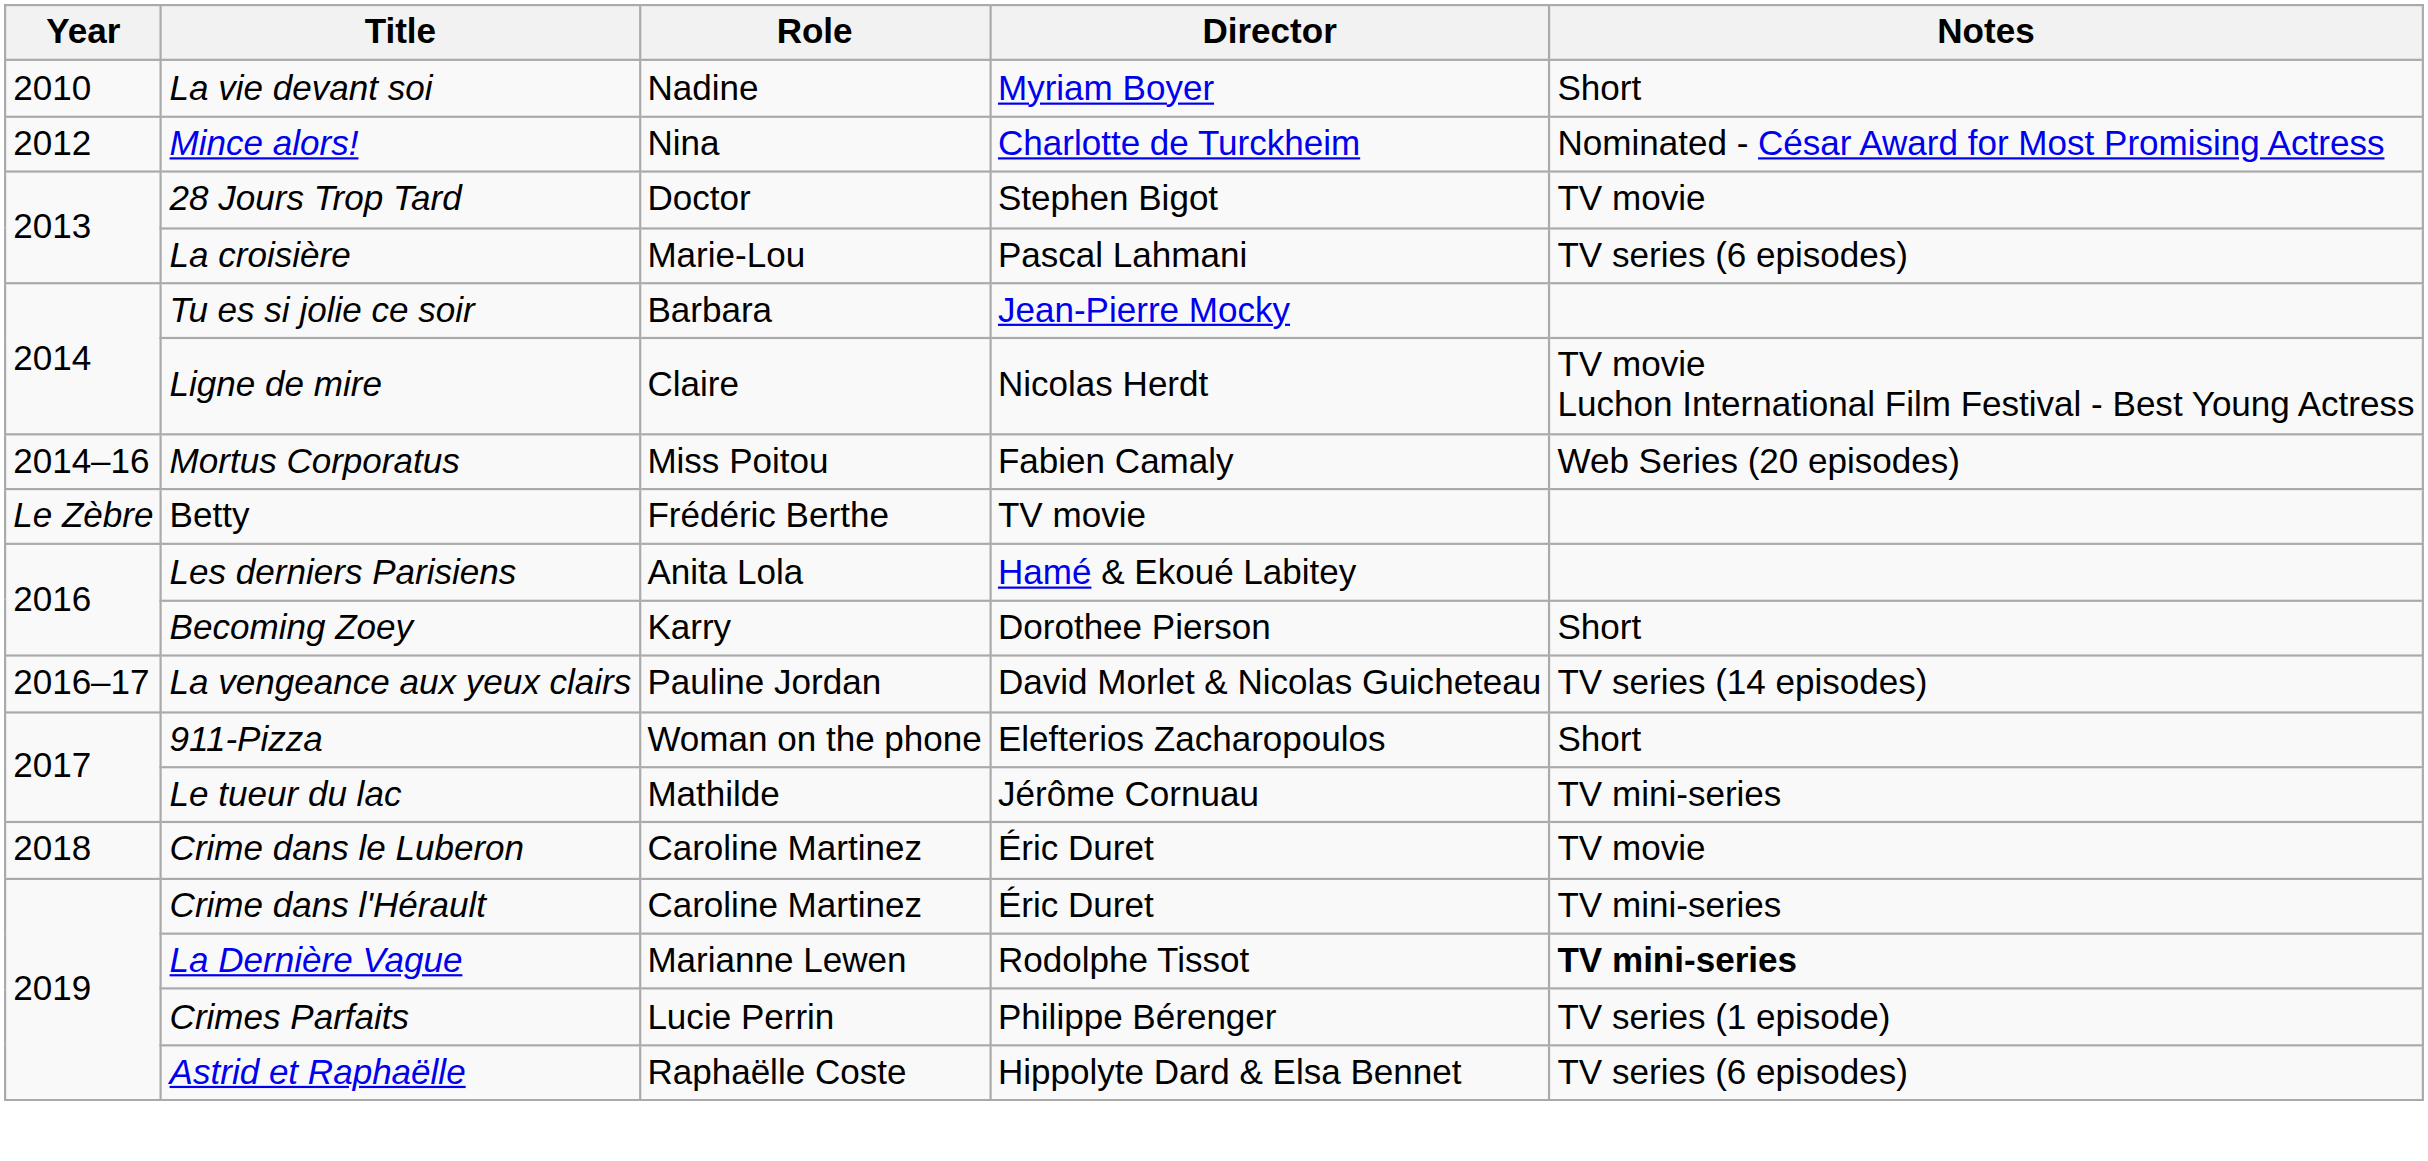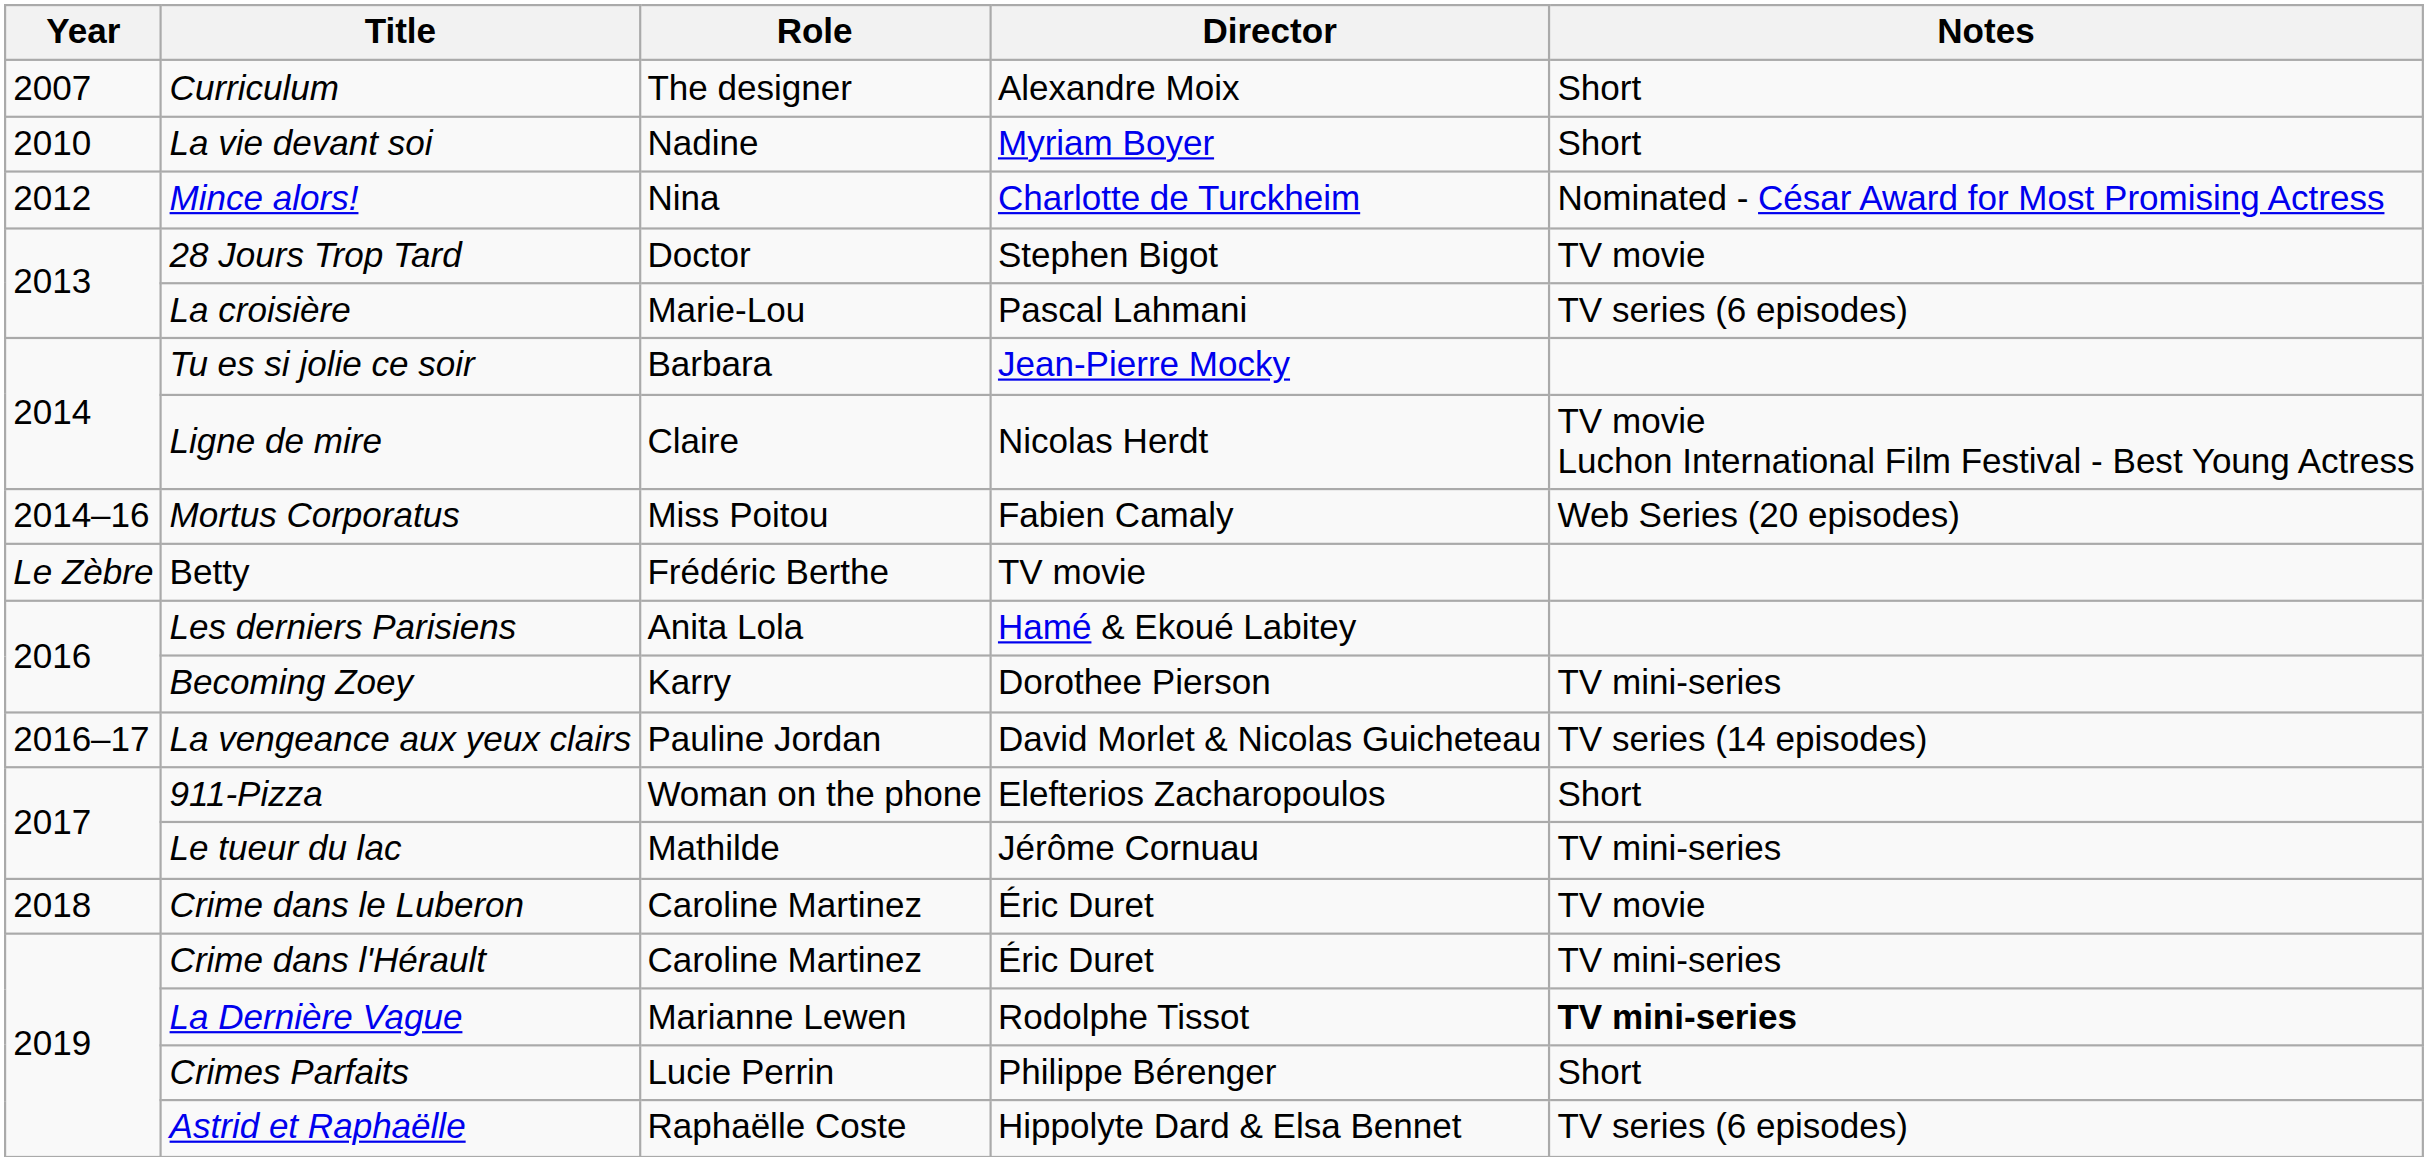+ row: 2007 | Curriculum | The designer | Alexandre Moix | Short
Becoming Zoey | Notes: Short -> TV mini-series
Crimes Parfaits | Notes: TV series (1 episode) -> Short
